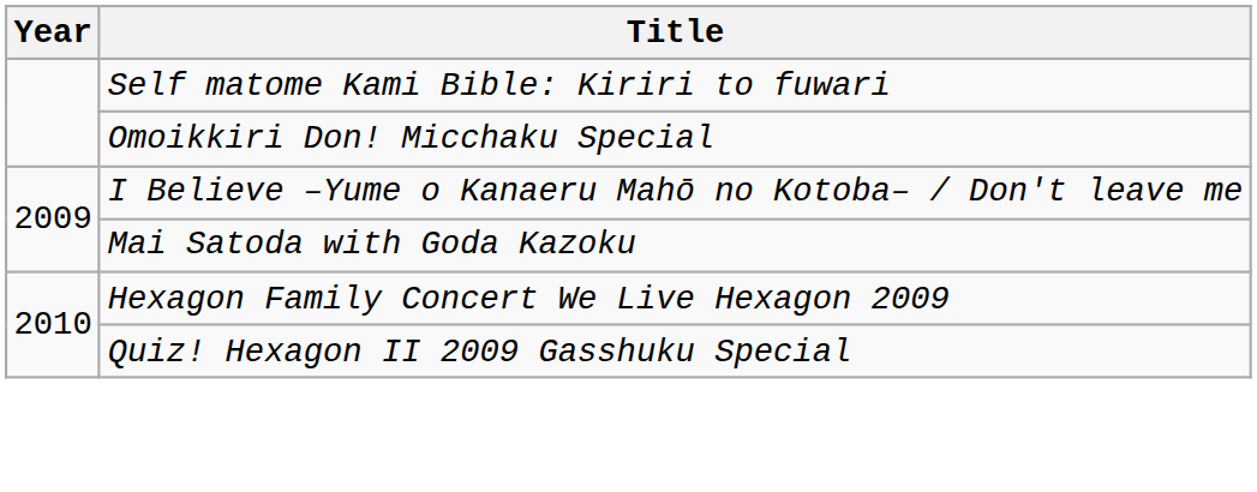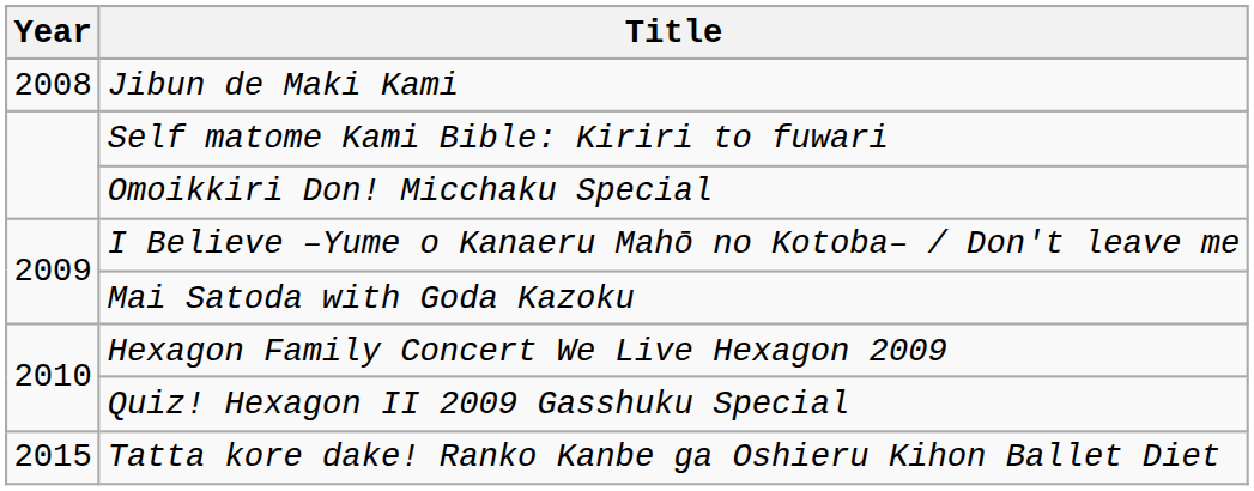+ row: 2008 | Jibun de Maki Kami
+ row: 2015 | Tatta kore dake! Ranko Kanbe ga Oshieru Kihon Ballet Diet
